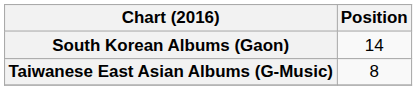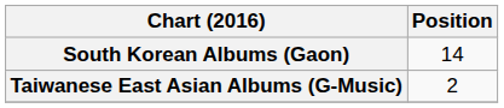Taiwanese East Asian Albums (G-Music) | Position: 8 -> 2
